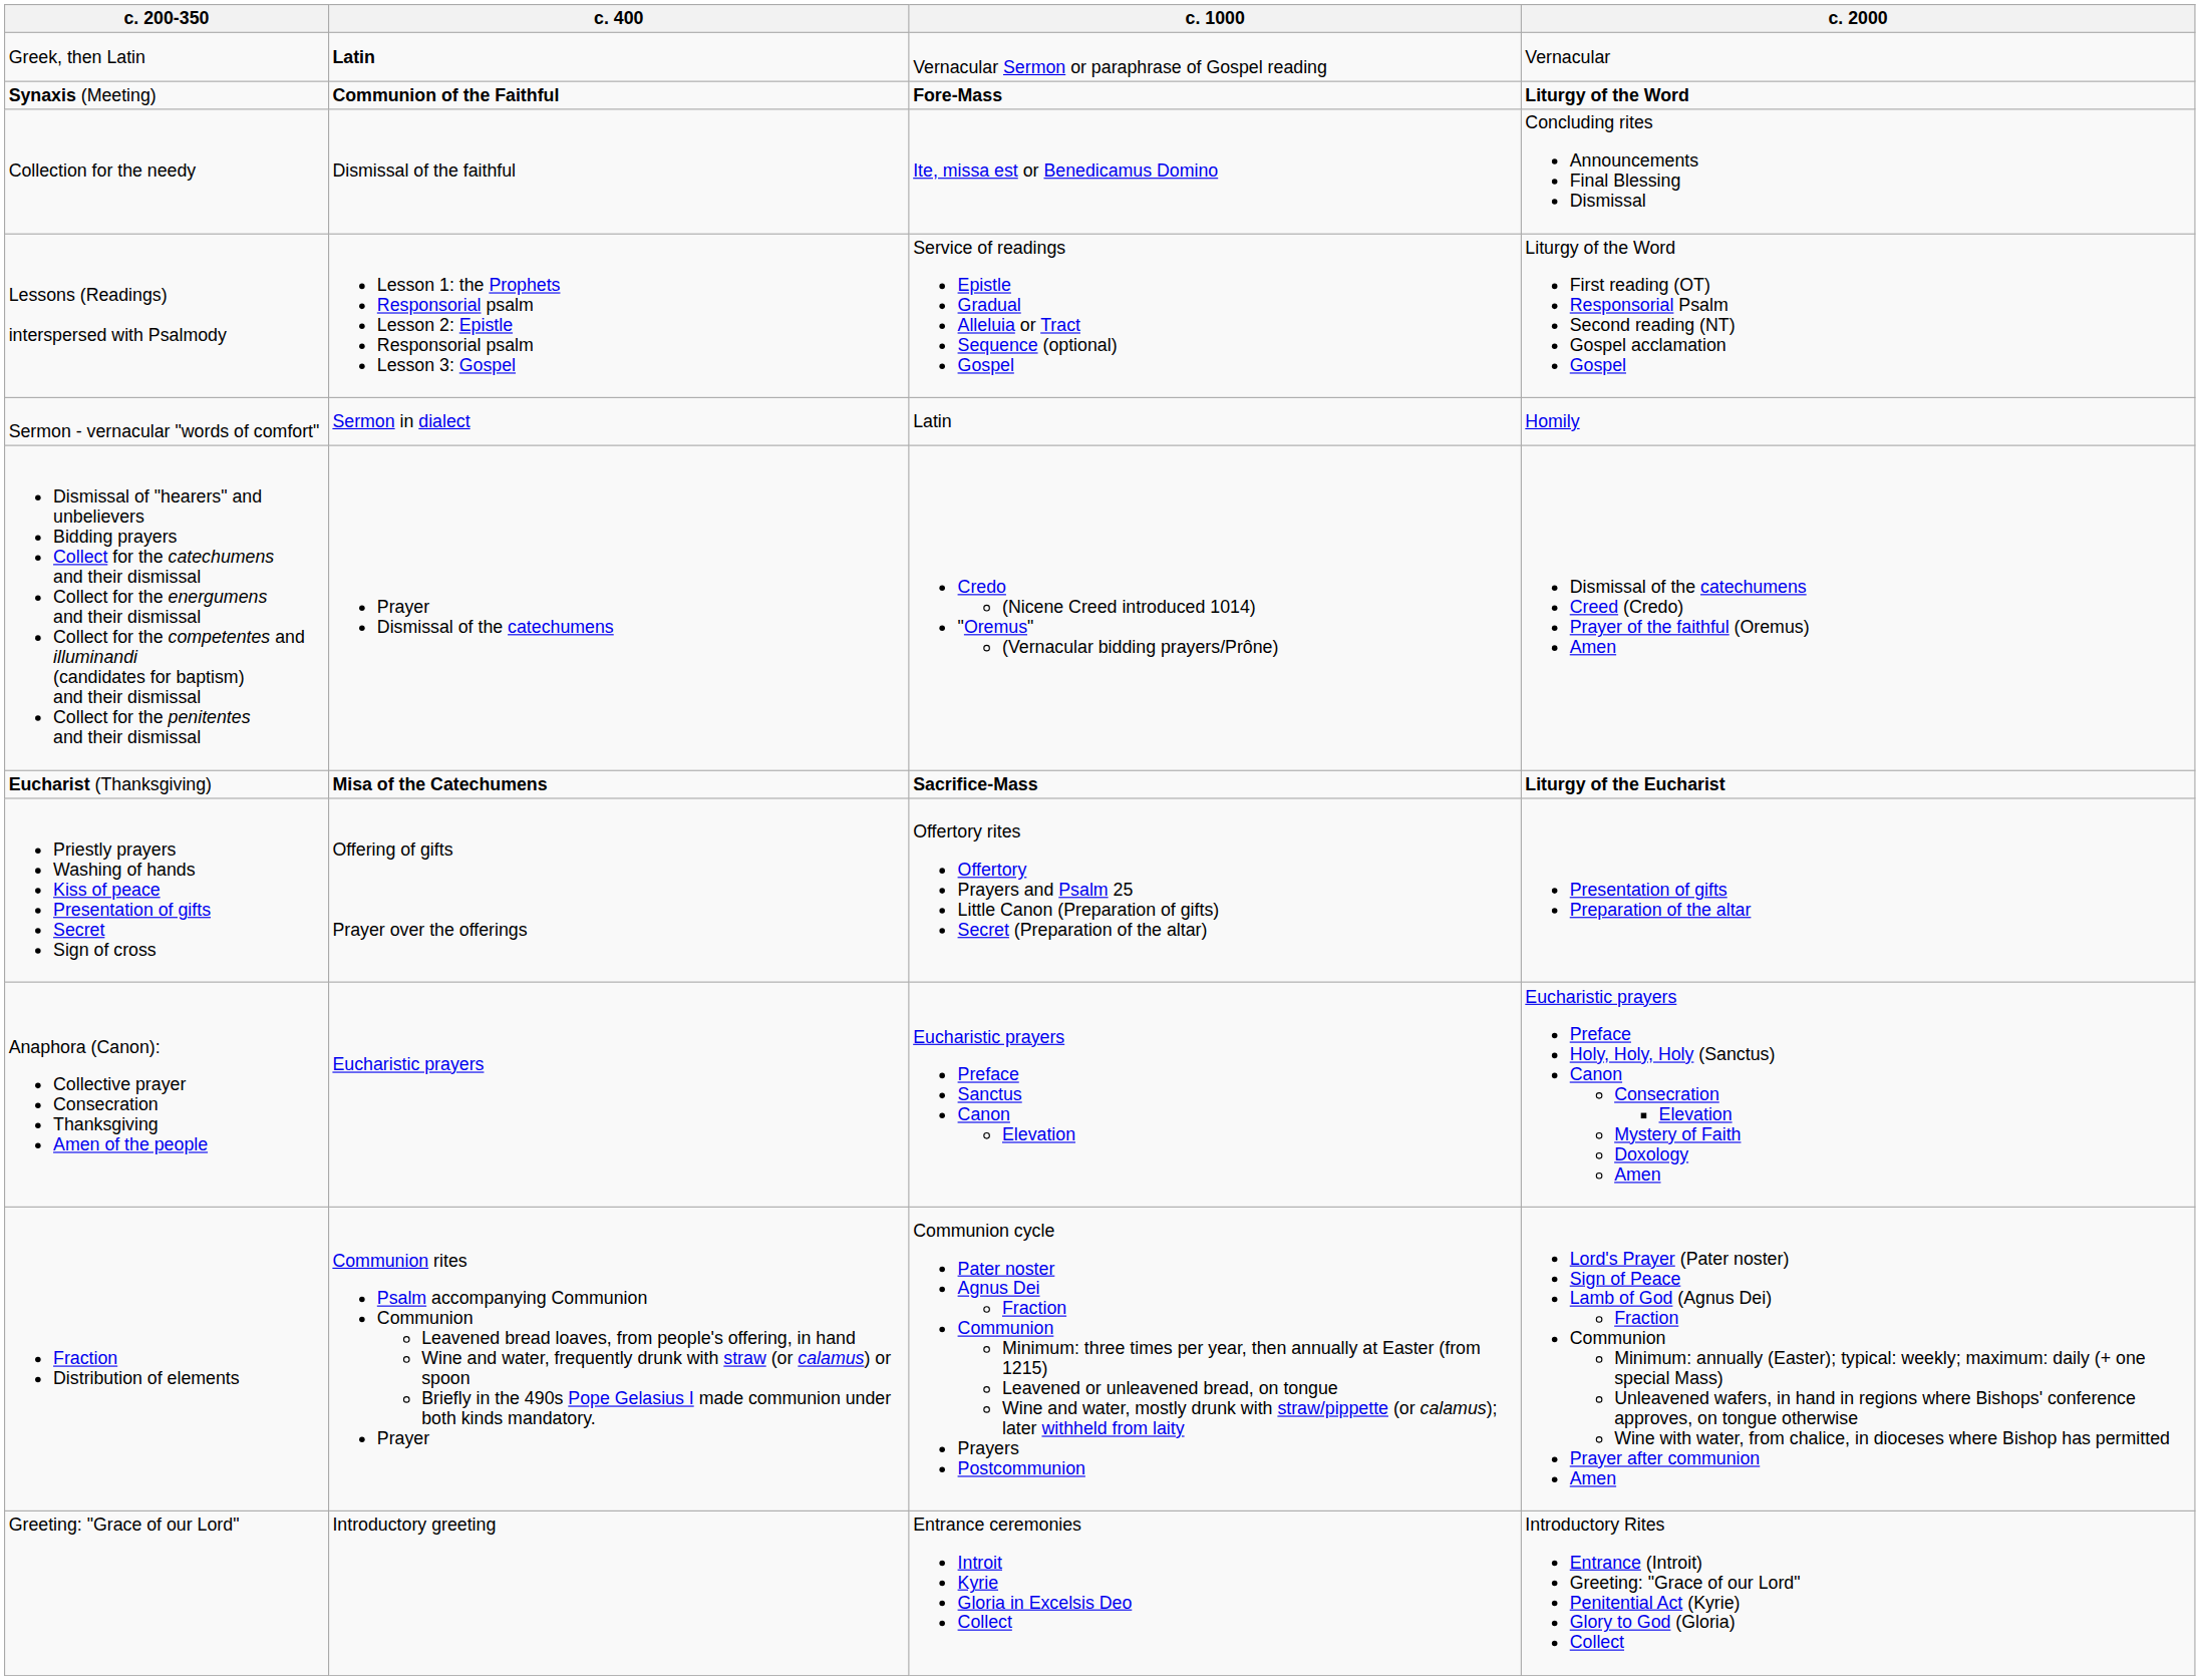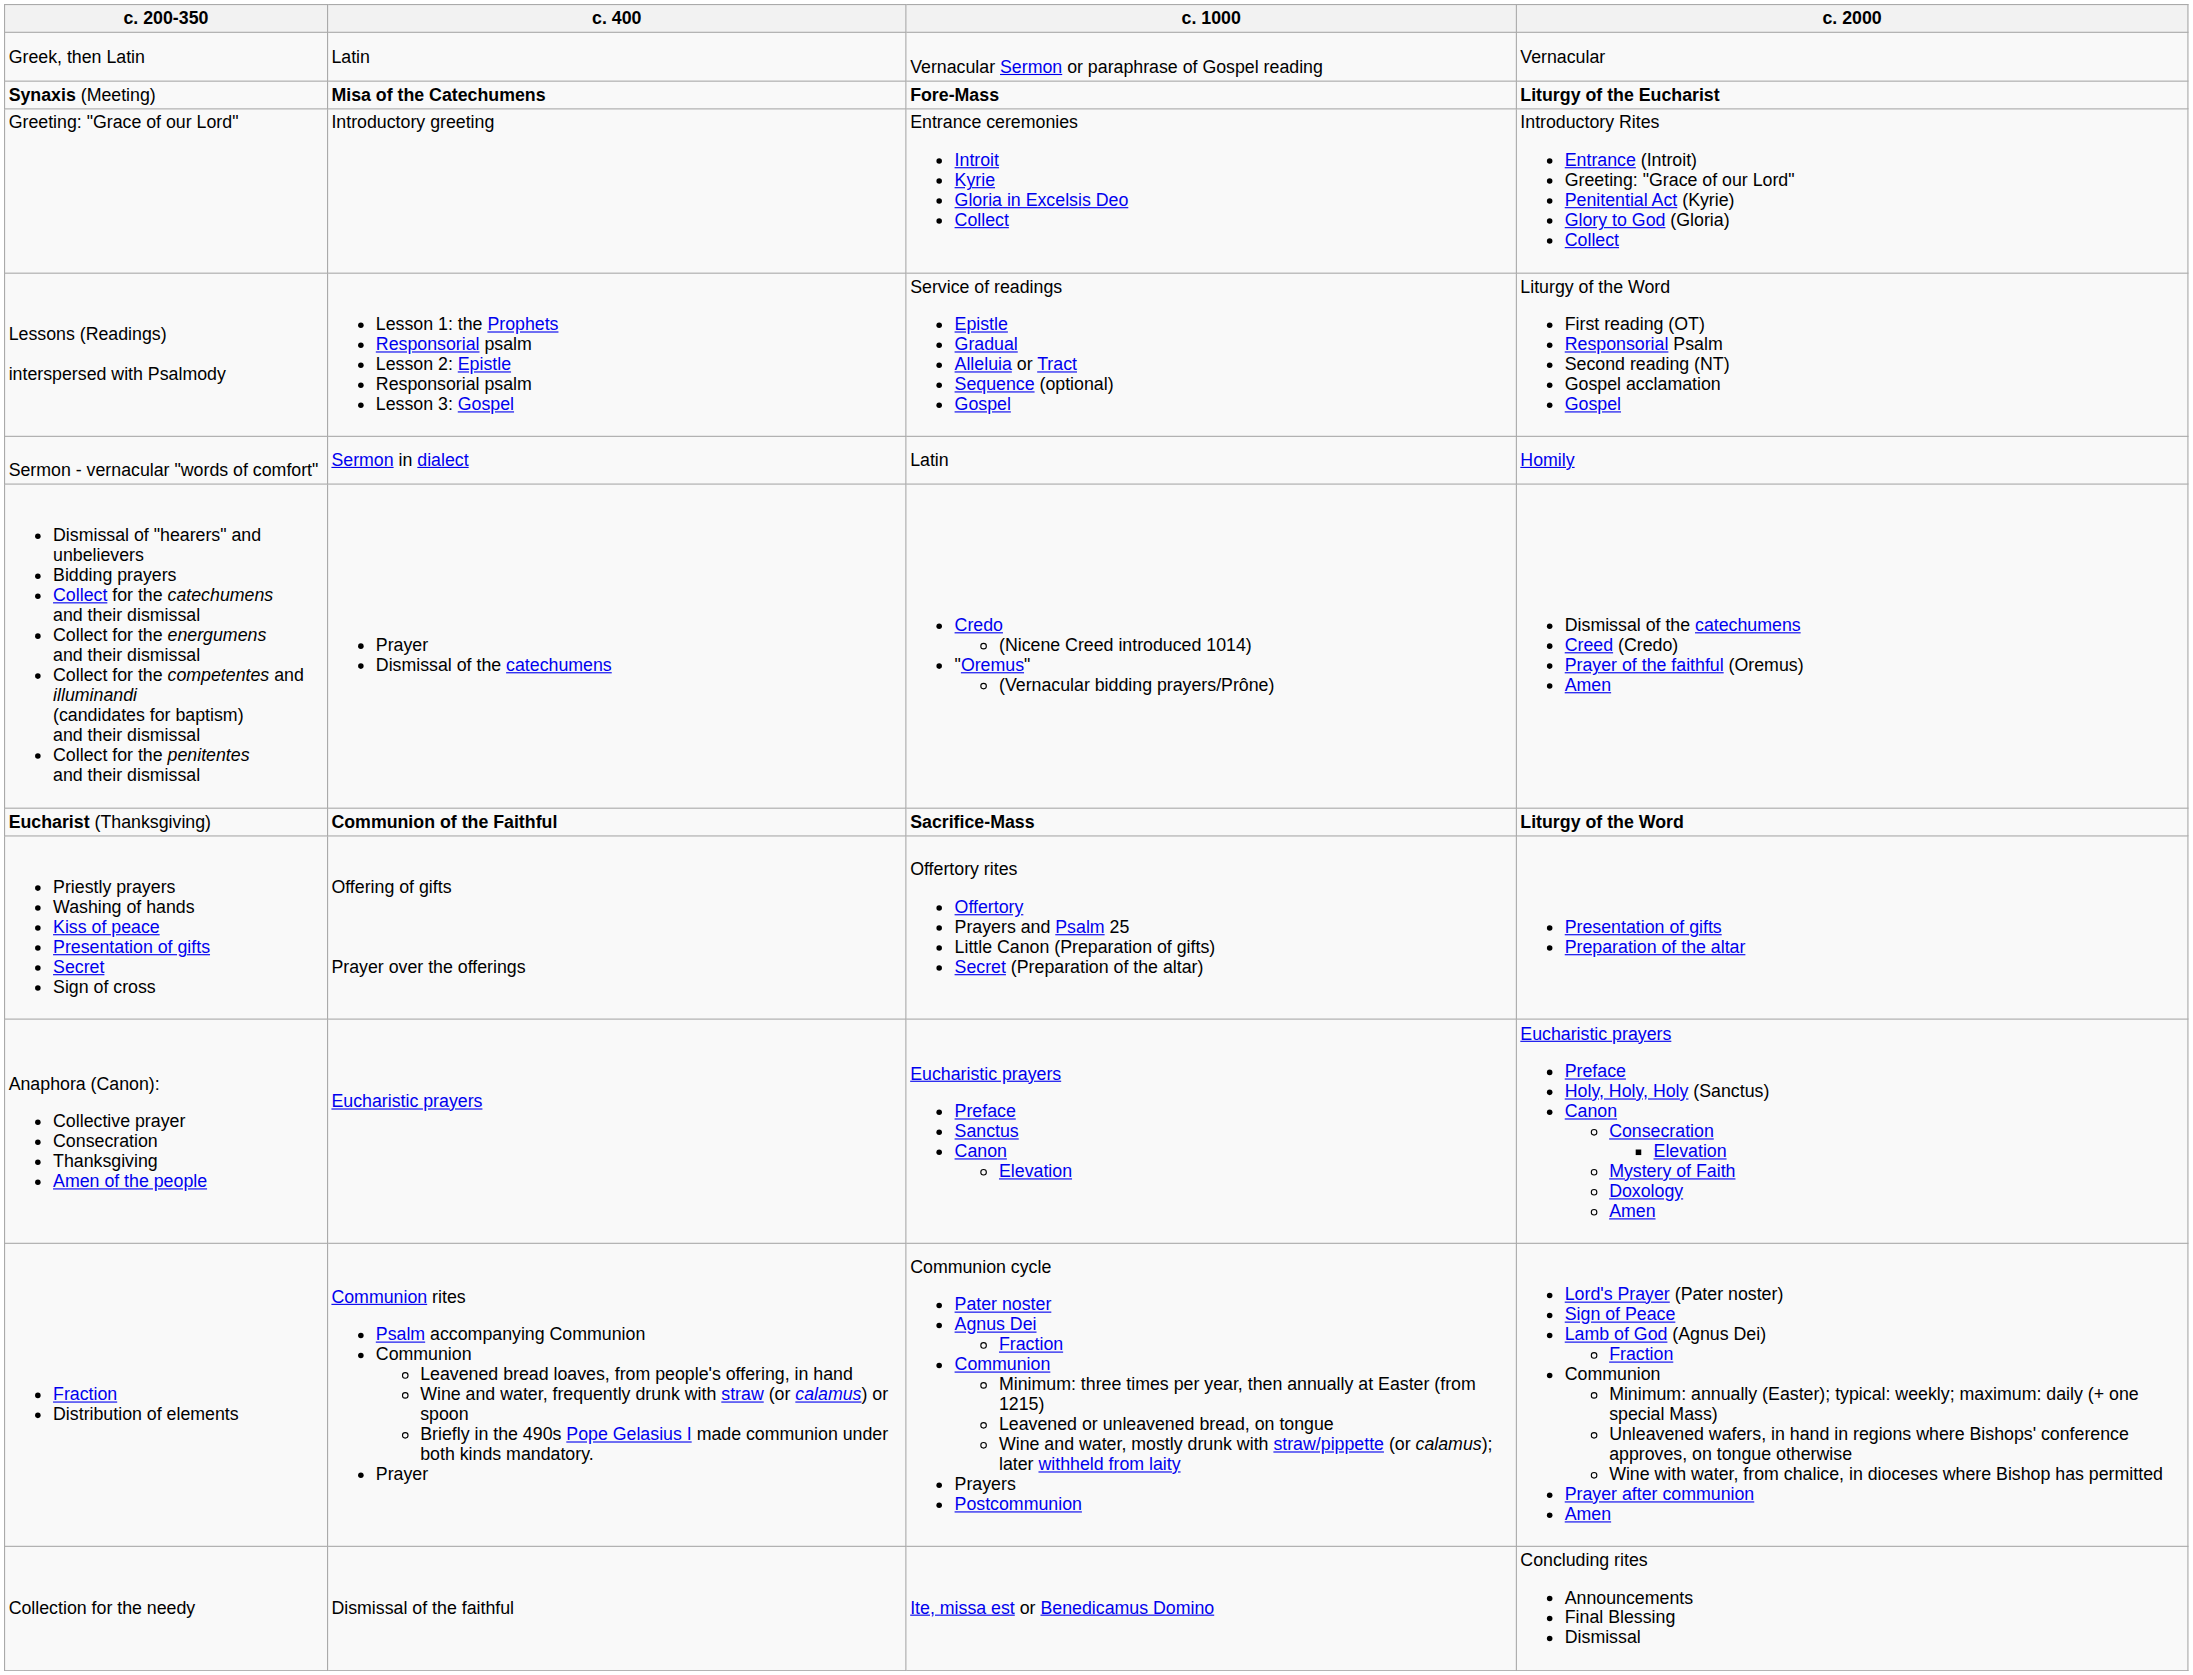Greek, then Latin | c. 400: bold -> normal
Synaxis (Meeting) | c. 400: Communion of the Faithful -> Misa of the Catechumens
Synaxis (Meeting) | c. 2000: Liturgy of the Word -> Liturgy of the Eucharist
rows swapped: Greeting: "Grace of our Lord" <-> Collection for the needy
Eucharist (Thanksgiving) | c. 400: Misa of the Catechumens -> Communion of the Faithful
Eucharist (Thanksgiving) | c. 2000: Liturgy of the Eucharist -> Liturgy of the Word
